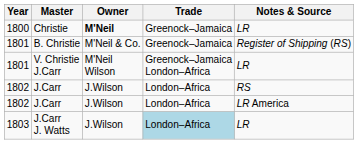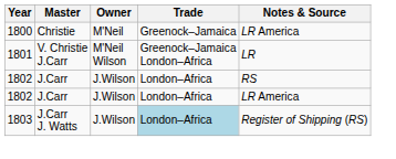Christie | Owner: bold -> normal
Christie | Notes & Source: LR -> LR America
- row: 1801 | B. Christie | M'Neil & Co. | Greenock–Jamaica | Register of Shipping (RS)
J.Carr J. Watts | Notes & Source: LR -> Register of Shipping (RS)
